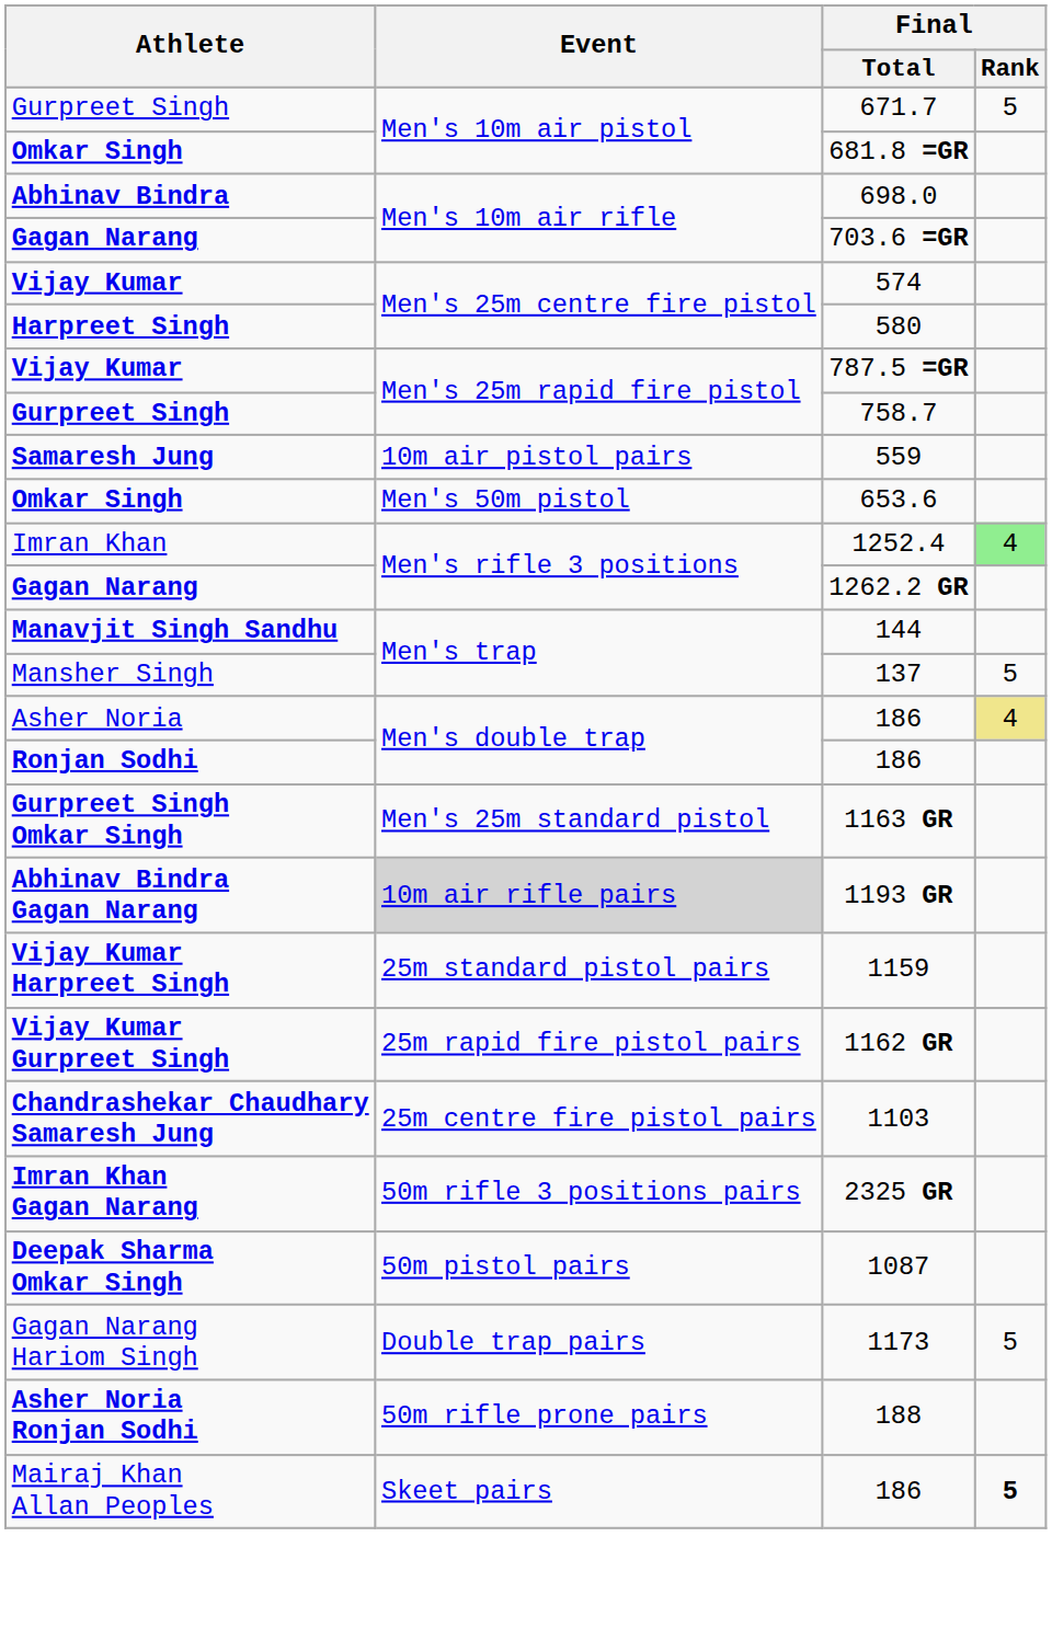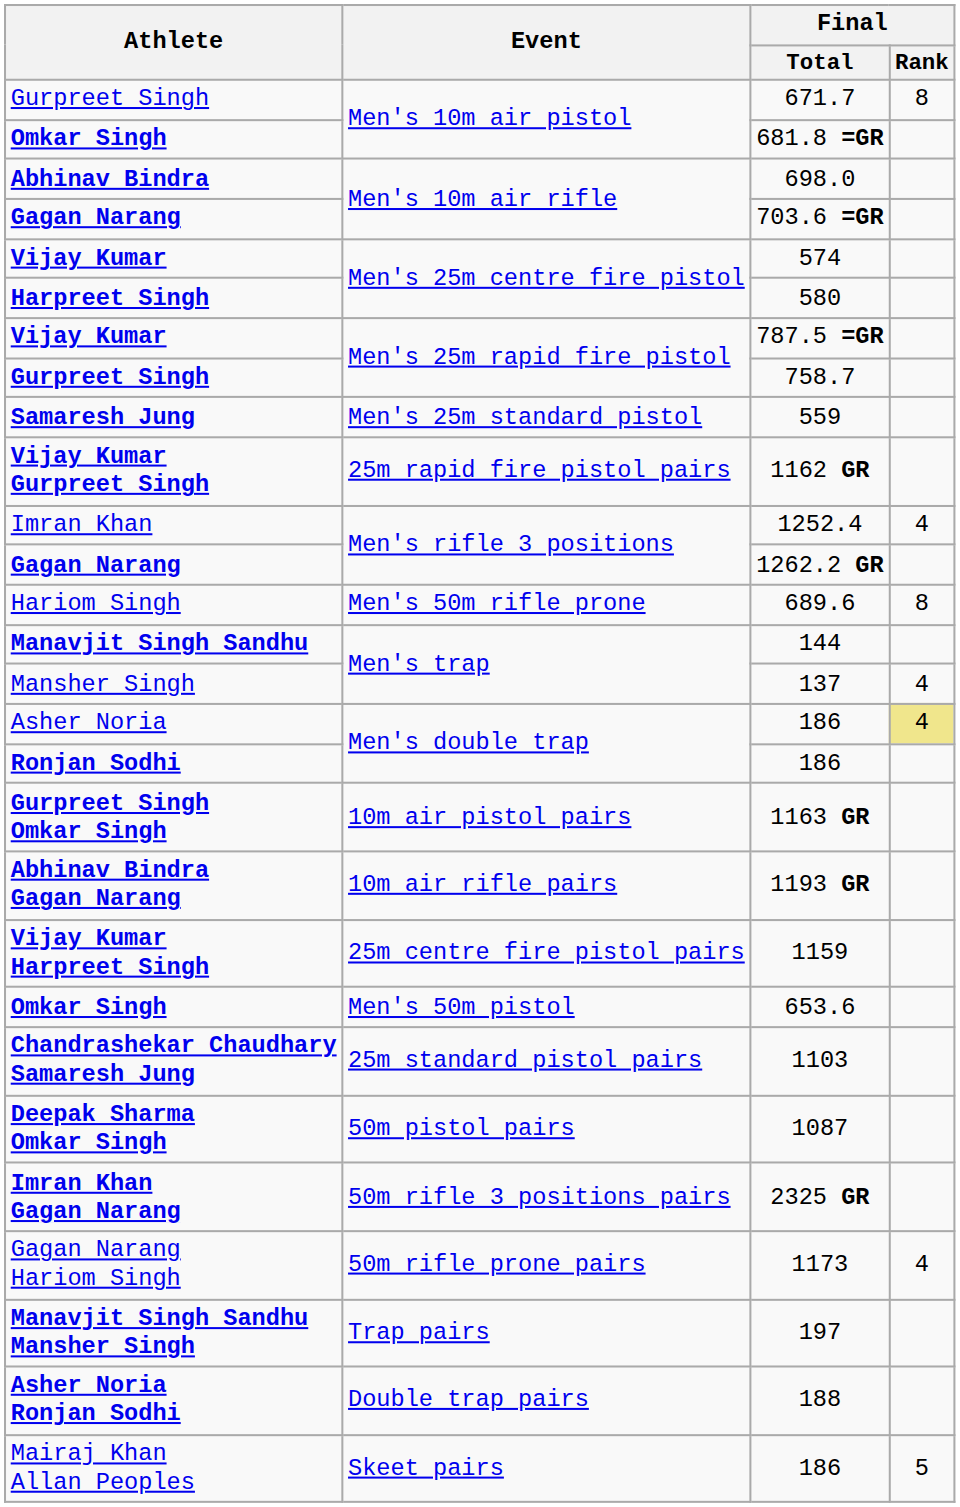671.7 | Final / Rank: 5 -> 8
559 | Event: 10m air pistol pairs -> Men's 25m standard pistol
rows swapped: 653.6 <-> 1162 GR
1252.4 | Final / Rank: lightgreen background -> no background
+ row: Hariom Singh | Men's 50m rifle prone | 689.6 | 8
137 | Final / Rank: 5 -> 4
1163 GR | Event: Men's 25m standard pistol -> 10m air pistol pairs
1193 GR | Event: lightgrey background -> no background
1159 | Event: 25m standard pistol pairs -> 25m centre fire pistol pairs
1103 | Event: 25m centre fire pistol pairs -> 25m standard pistol pairs
rows swapped: 1087 <-> 2325 GR
1173 | Event: Double trap pairs -> 50m rifle prone pairs
1173 | Final / Rank: 5 -> 4
+ row: Manavjit Singh Sandhu Mansher Singh | Trap pairs | 197
188 | Event: 50m rifle prone pairs -> Double trap pairs
Mairaj Khan Allan Peoples / 186 | Final / Rank: bold -> normal
